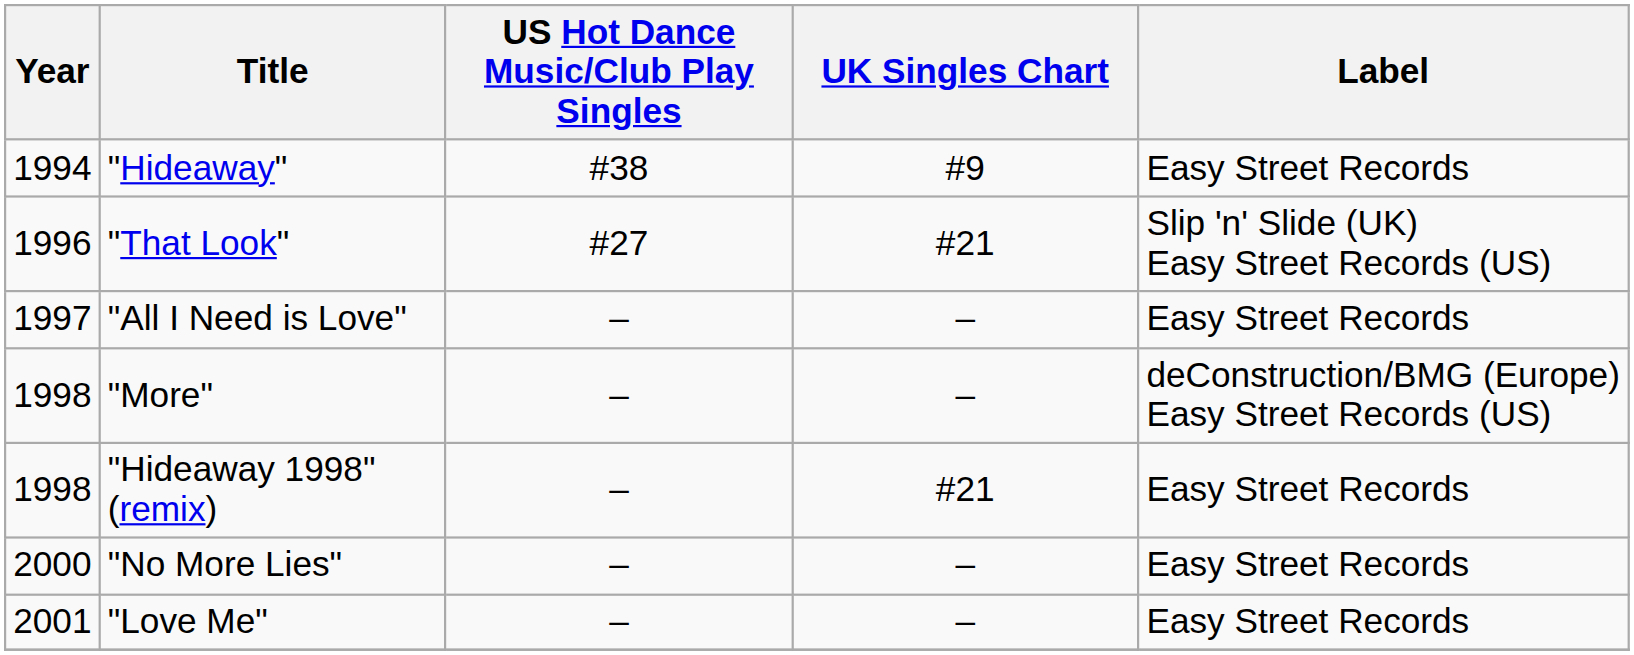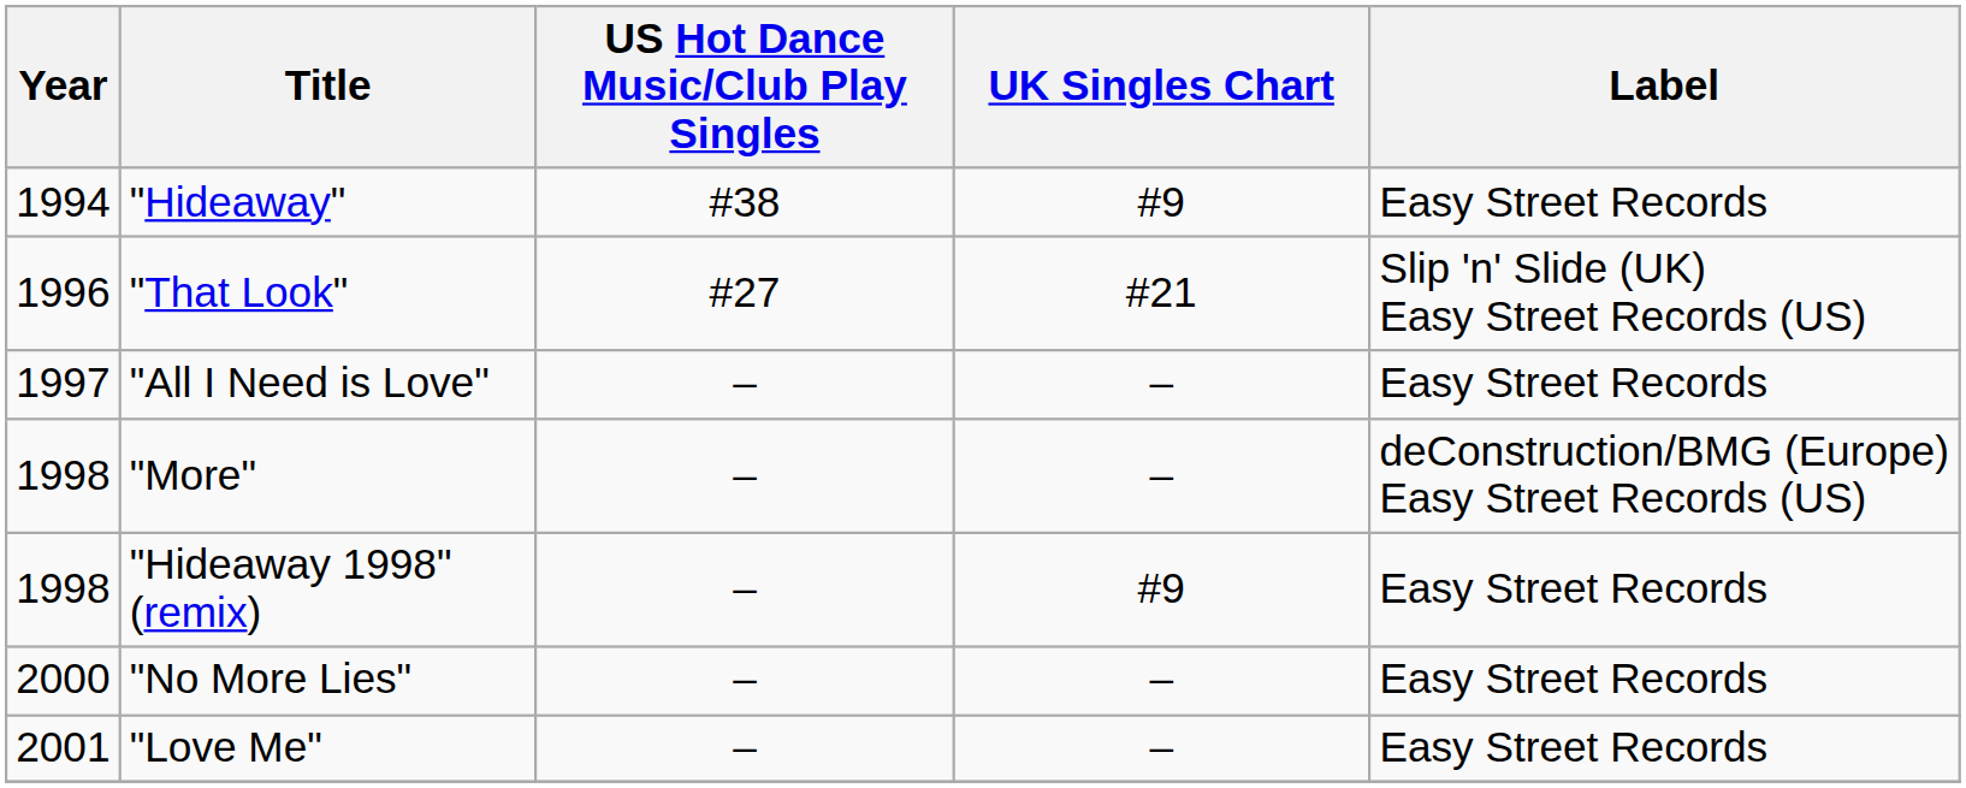"Hideaway 1998" (remix) | UK Singles Chart: #21 -> #9
